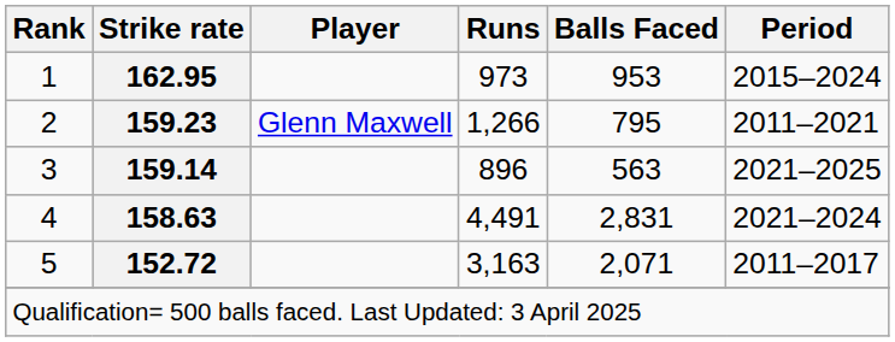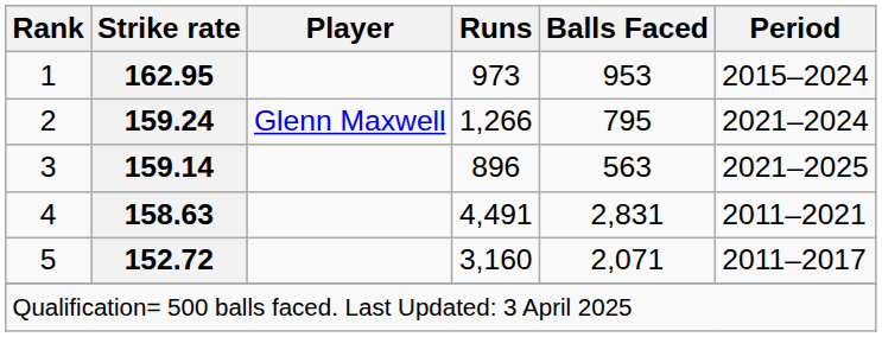2 | Strike rate: 159.23 -> 159.24
2 | Period: 2011–2021 -> 2021–2024
4 | Period: 2021–2024 -> 2011–2021
5 | Runs: 3,163 -> 3,160
